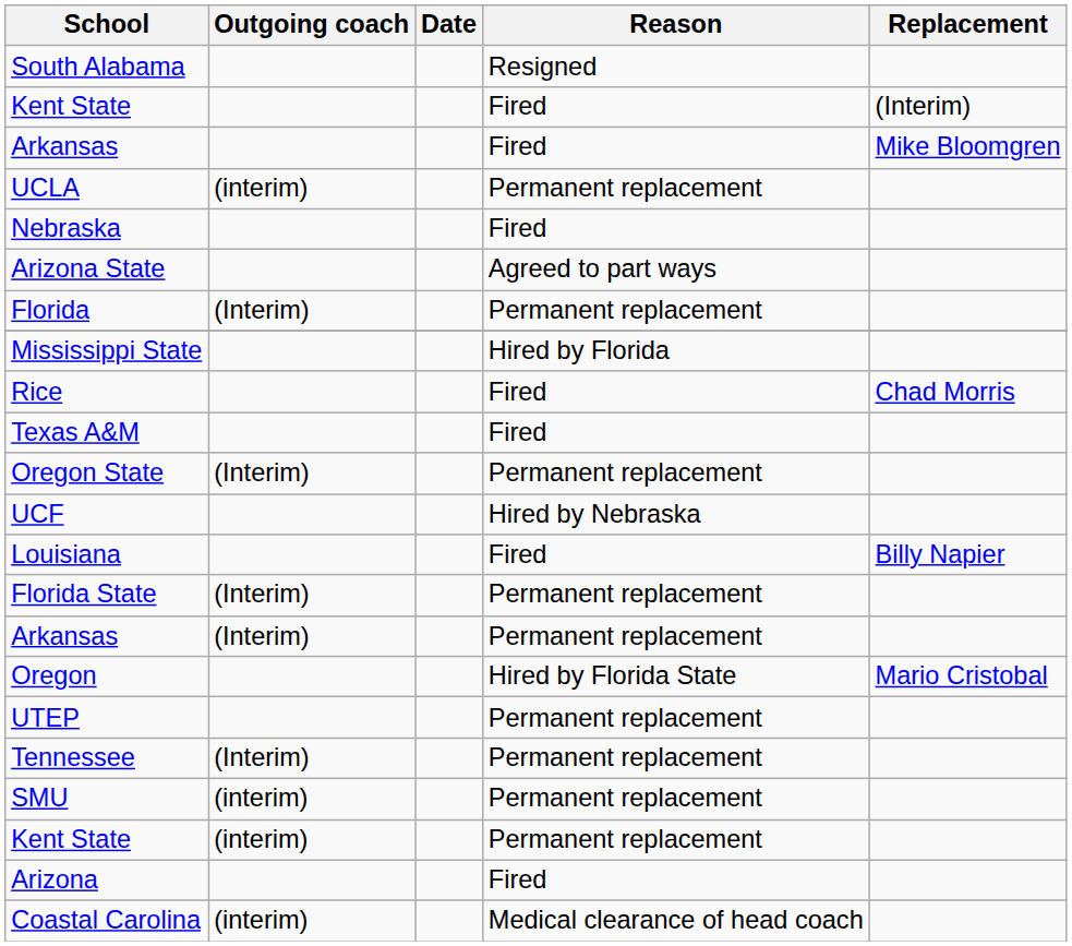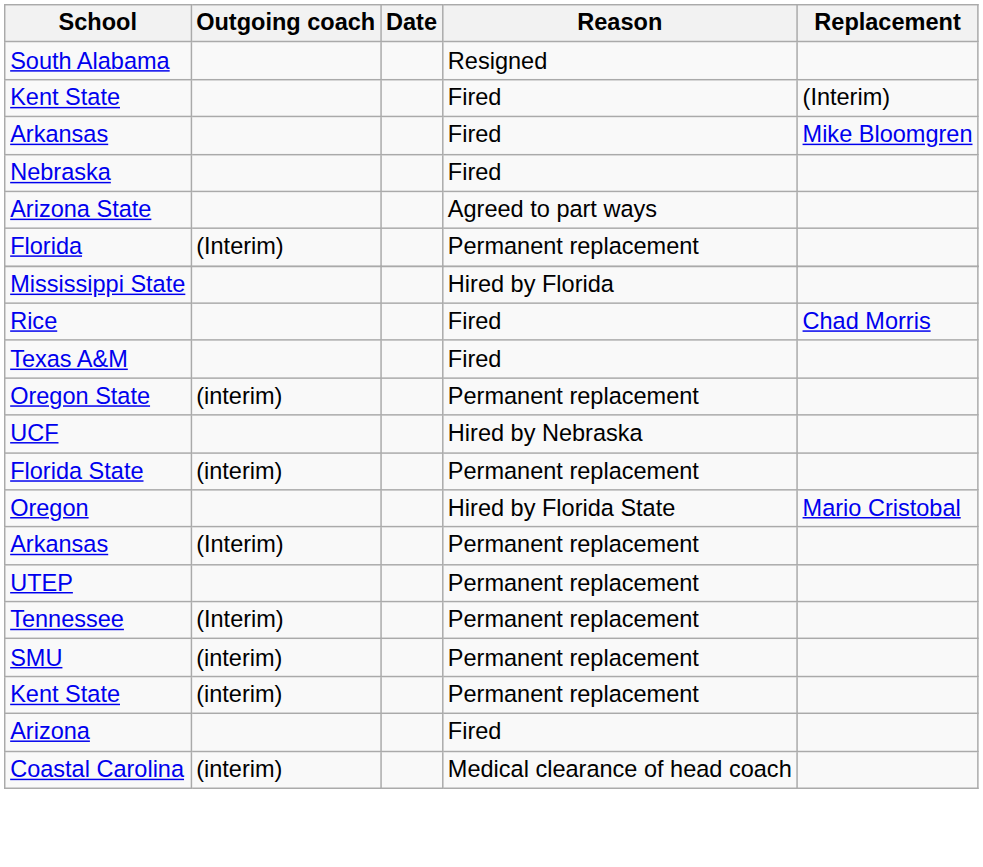- row: UCLA | (interim) | Permanent replacement
Oregon State | Outgoing coach: (Interim) -> (interim)
- row: Louisiana | Fired | Billy Napier
Florida State | Outgoing coach: (Interim) -> (interim)
rows swapped: Oregon <-> Arkansas / Permanent replacement
